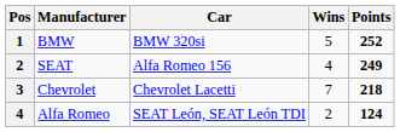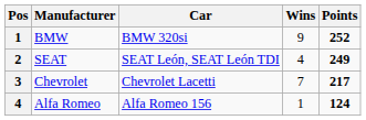BMW | Wins: 5 -> 9
SEAT | Car: Alfa Romeo 156 -> SEAT León, SEAT León TDI
Chevrolet | Points: 218 -> 217
Alfa Romeo | Car: SEAT León, SEAT León TDI -> Alfa Romeo 156
Alfa Romeo | Wins: 2 -> 1
